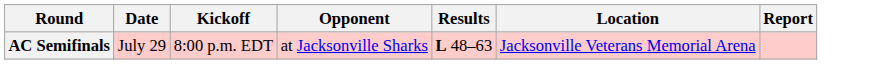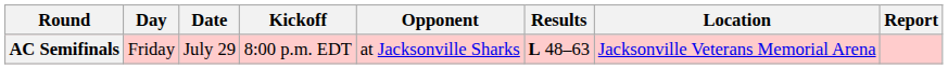+ column: Day | Friday
